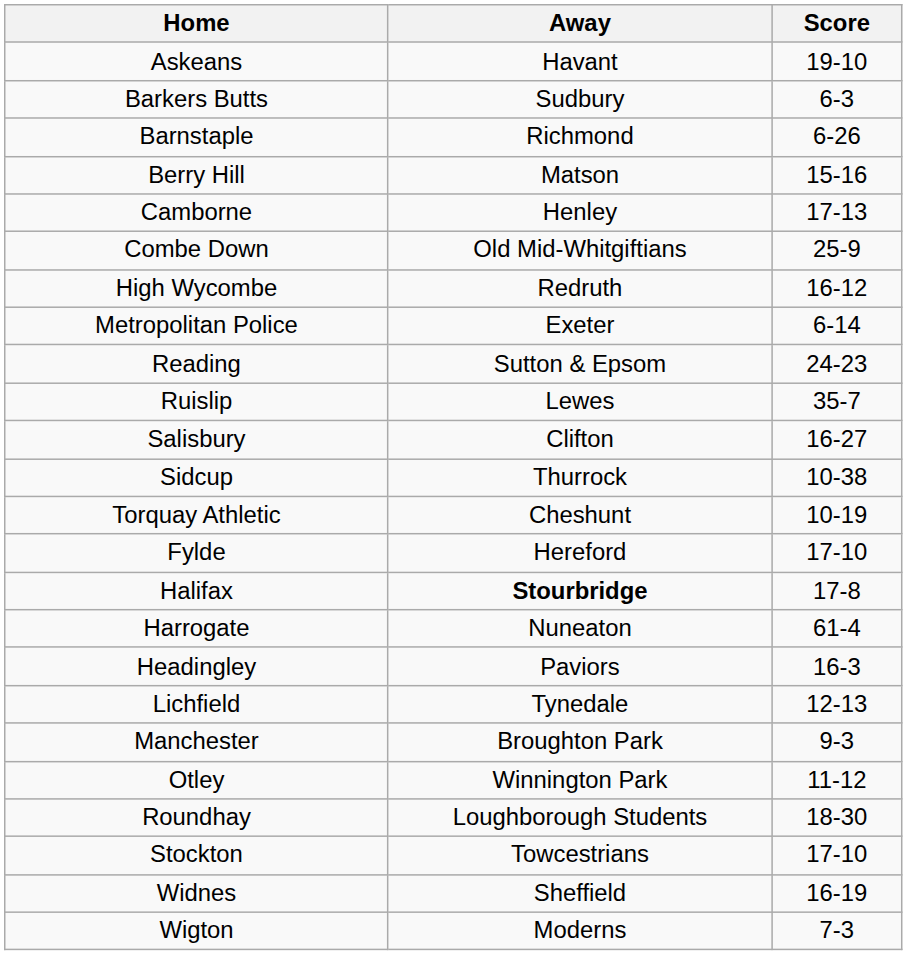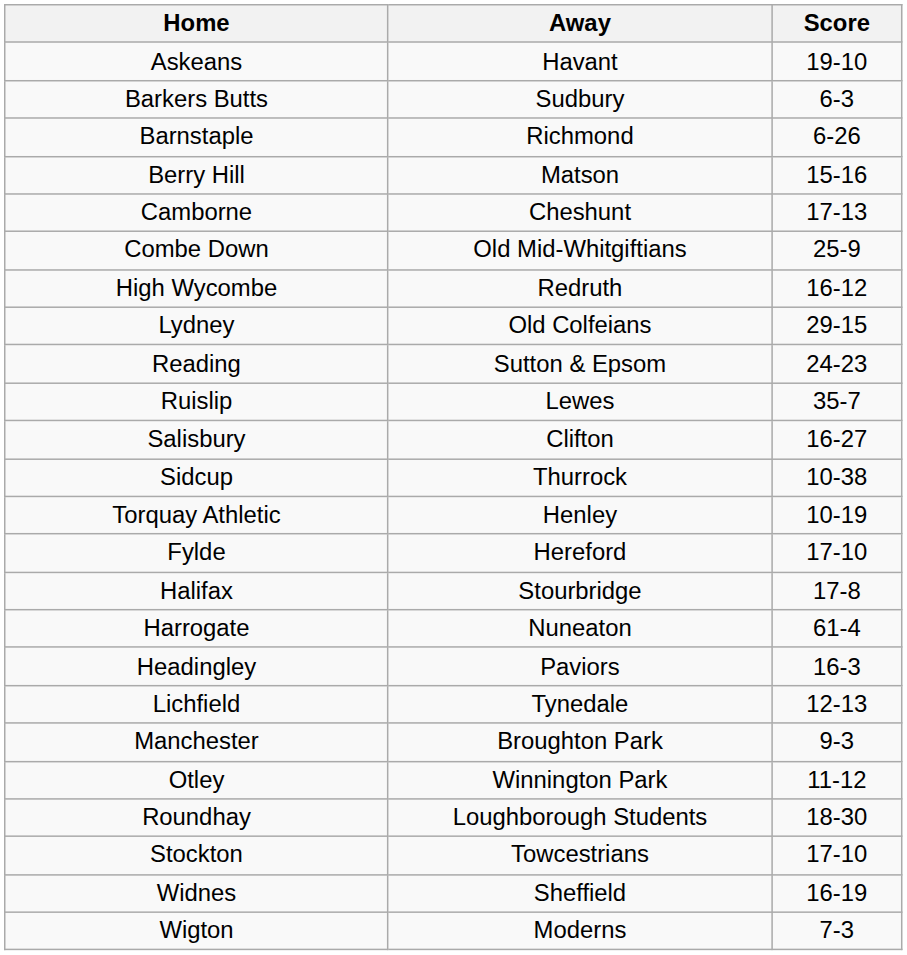Camborne | Away: Henley -> Cheshunt
+ row: Lydney | Old Colfeians | 29-15
- row: Metropolitan Police | Exeter | 6-14
Torquay Athletic | Away: Cheshunt -> Henley
Halifax | Away: bold -> normal
